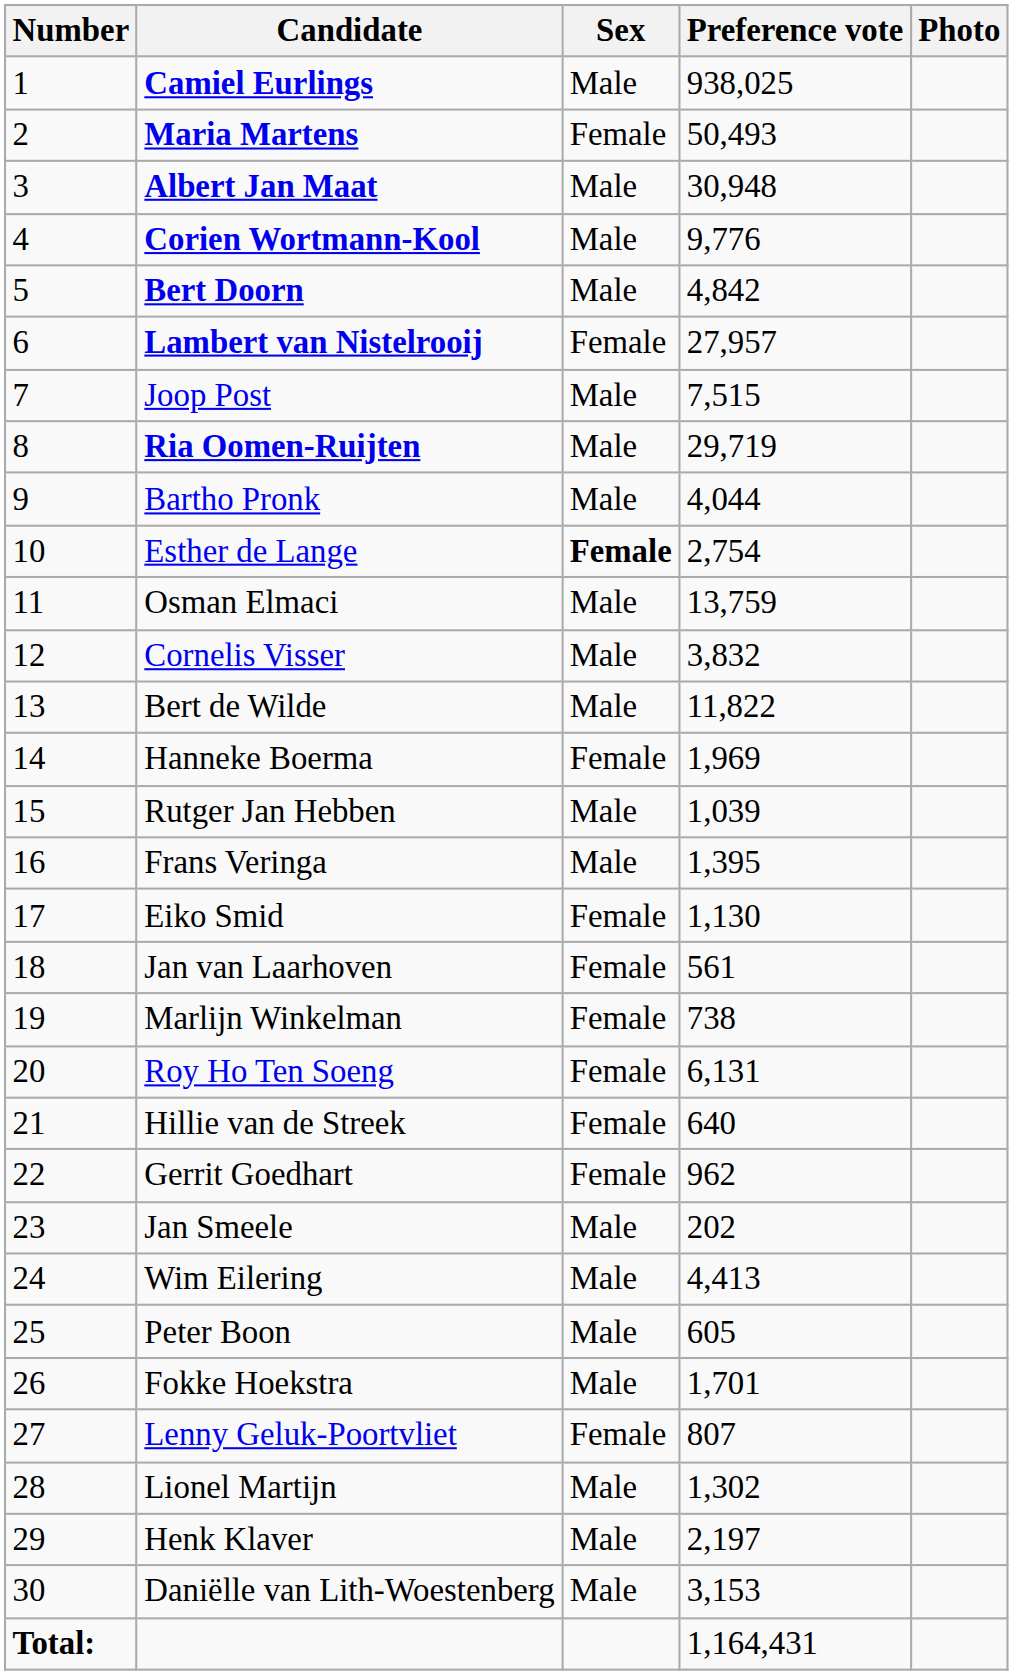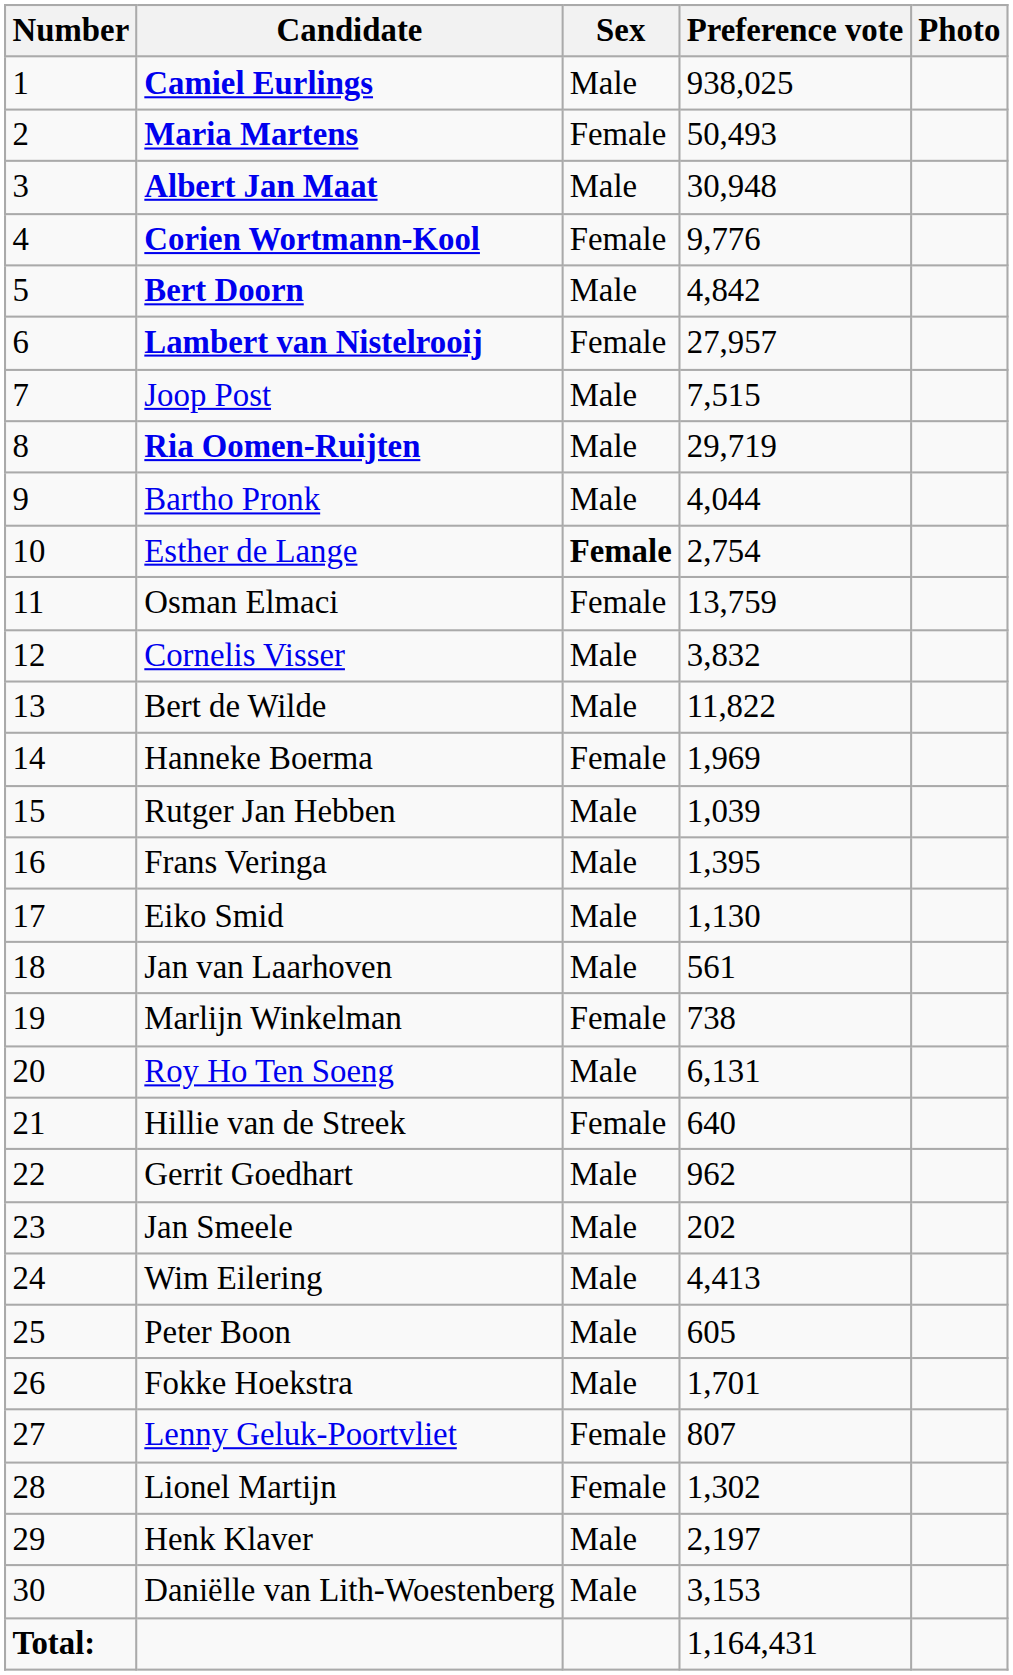Corien Wortmann-Kool | Sex: Male -> Female
Osman Elmaci | Sex: Male -> Female
Eiko Smid | Sex: Female -> Male
Jan van Laarhoven | Sex: Female -> Male
Roy Ho Ten Soeng | Sex: Female -> Male
Gerrit Goedhart | Sex: Female -> Male
Lionel Martijn | Sex: Male -> Female
